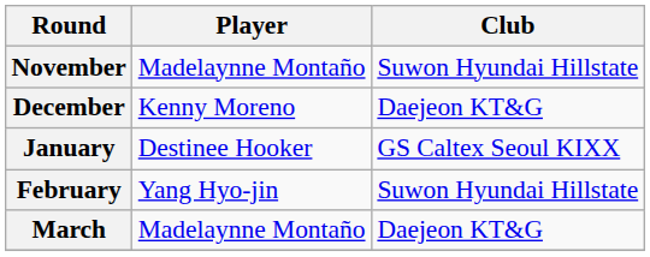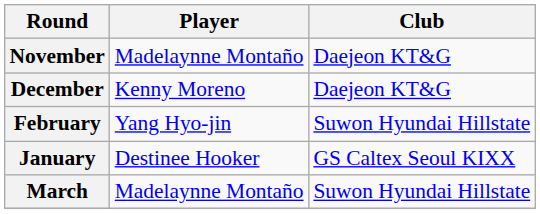November | Club: Suwon Hyundai Hillstate -> Daejeon KT&G
rows swapped: January <-> February
March | Club: Daejeon KT&G -> Suwon Hyundai Hillstate
